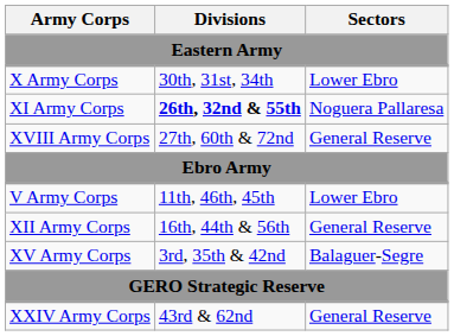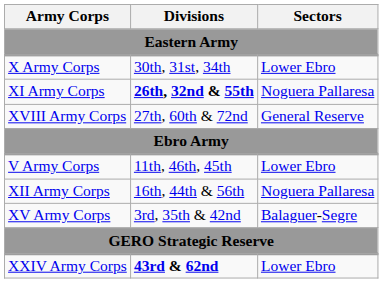XII Army Corps | Sectors: General Reserve -> Noguera Pallaresa
XXIV Army Corps | Divisions: normal -> bold
XXIV Army Corps | Sectors: General Reserve -> Lower Ebro
